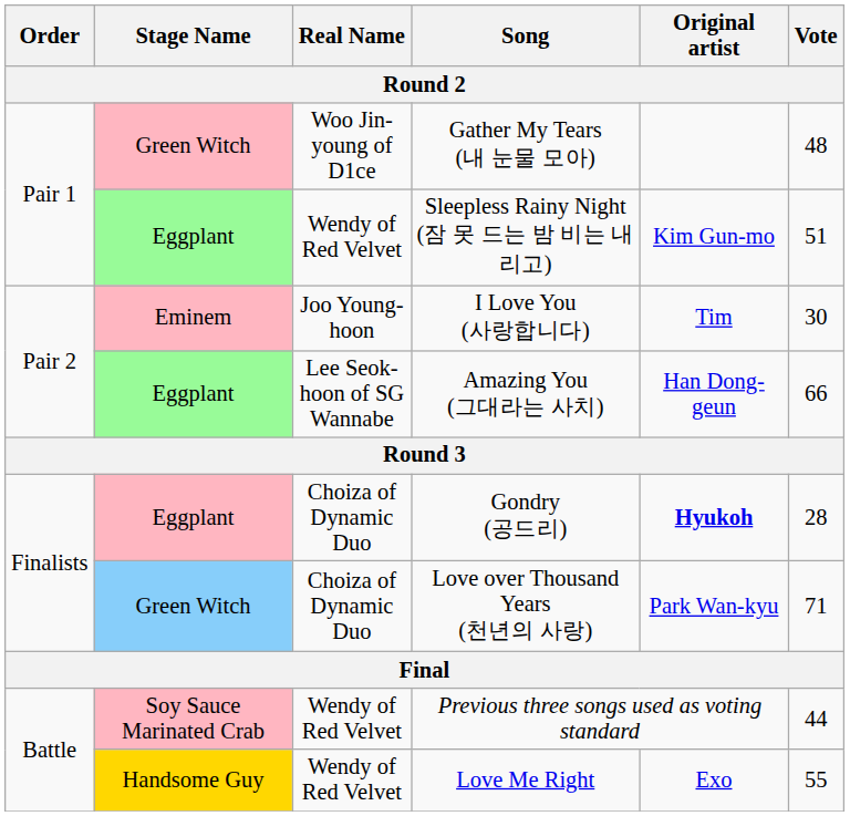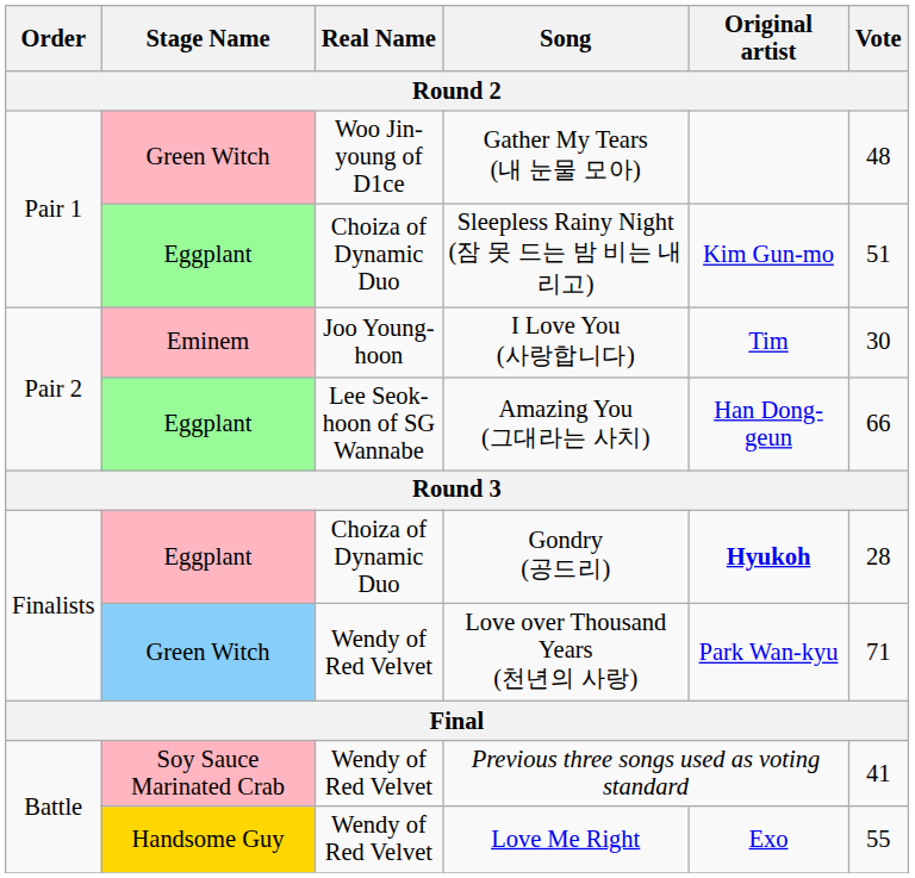Sleepless Rainy Night (잠 못 드는 밤 비는 내리고) | Real Name: Wendy of Red Velvet -> Choiza of Dynamic Duo
Love over Thousand Years (천년의 사랑) | Real Name: Choiza of Dynamic Duo -> Wendy of Red Velvet
Previous three songs used as voting standard | Vote: 44 -> 41
